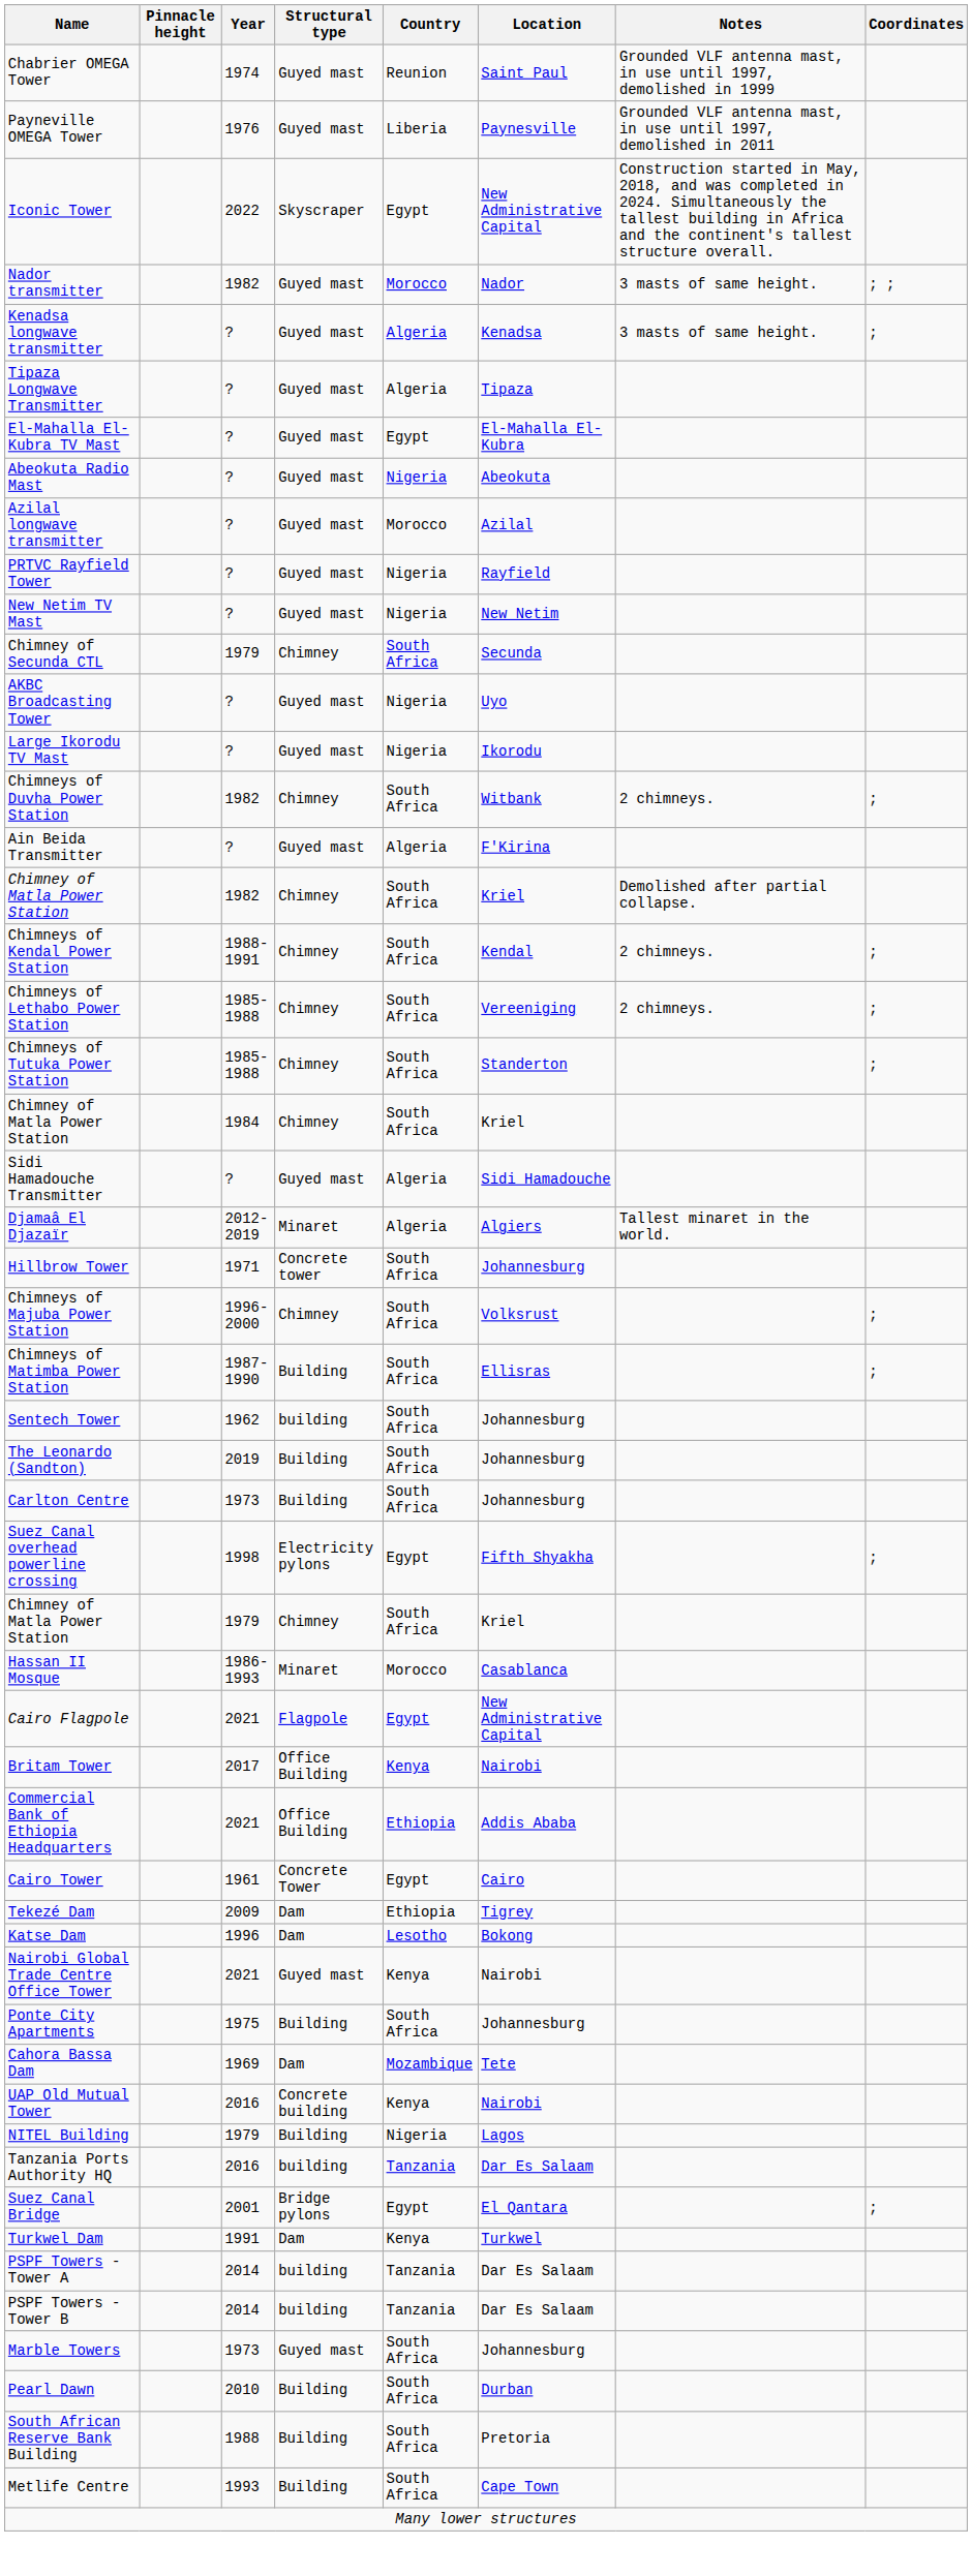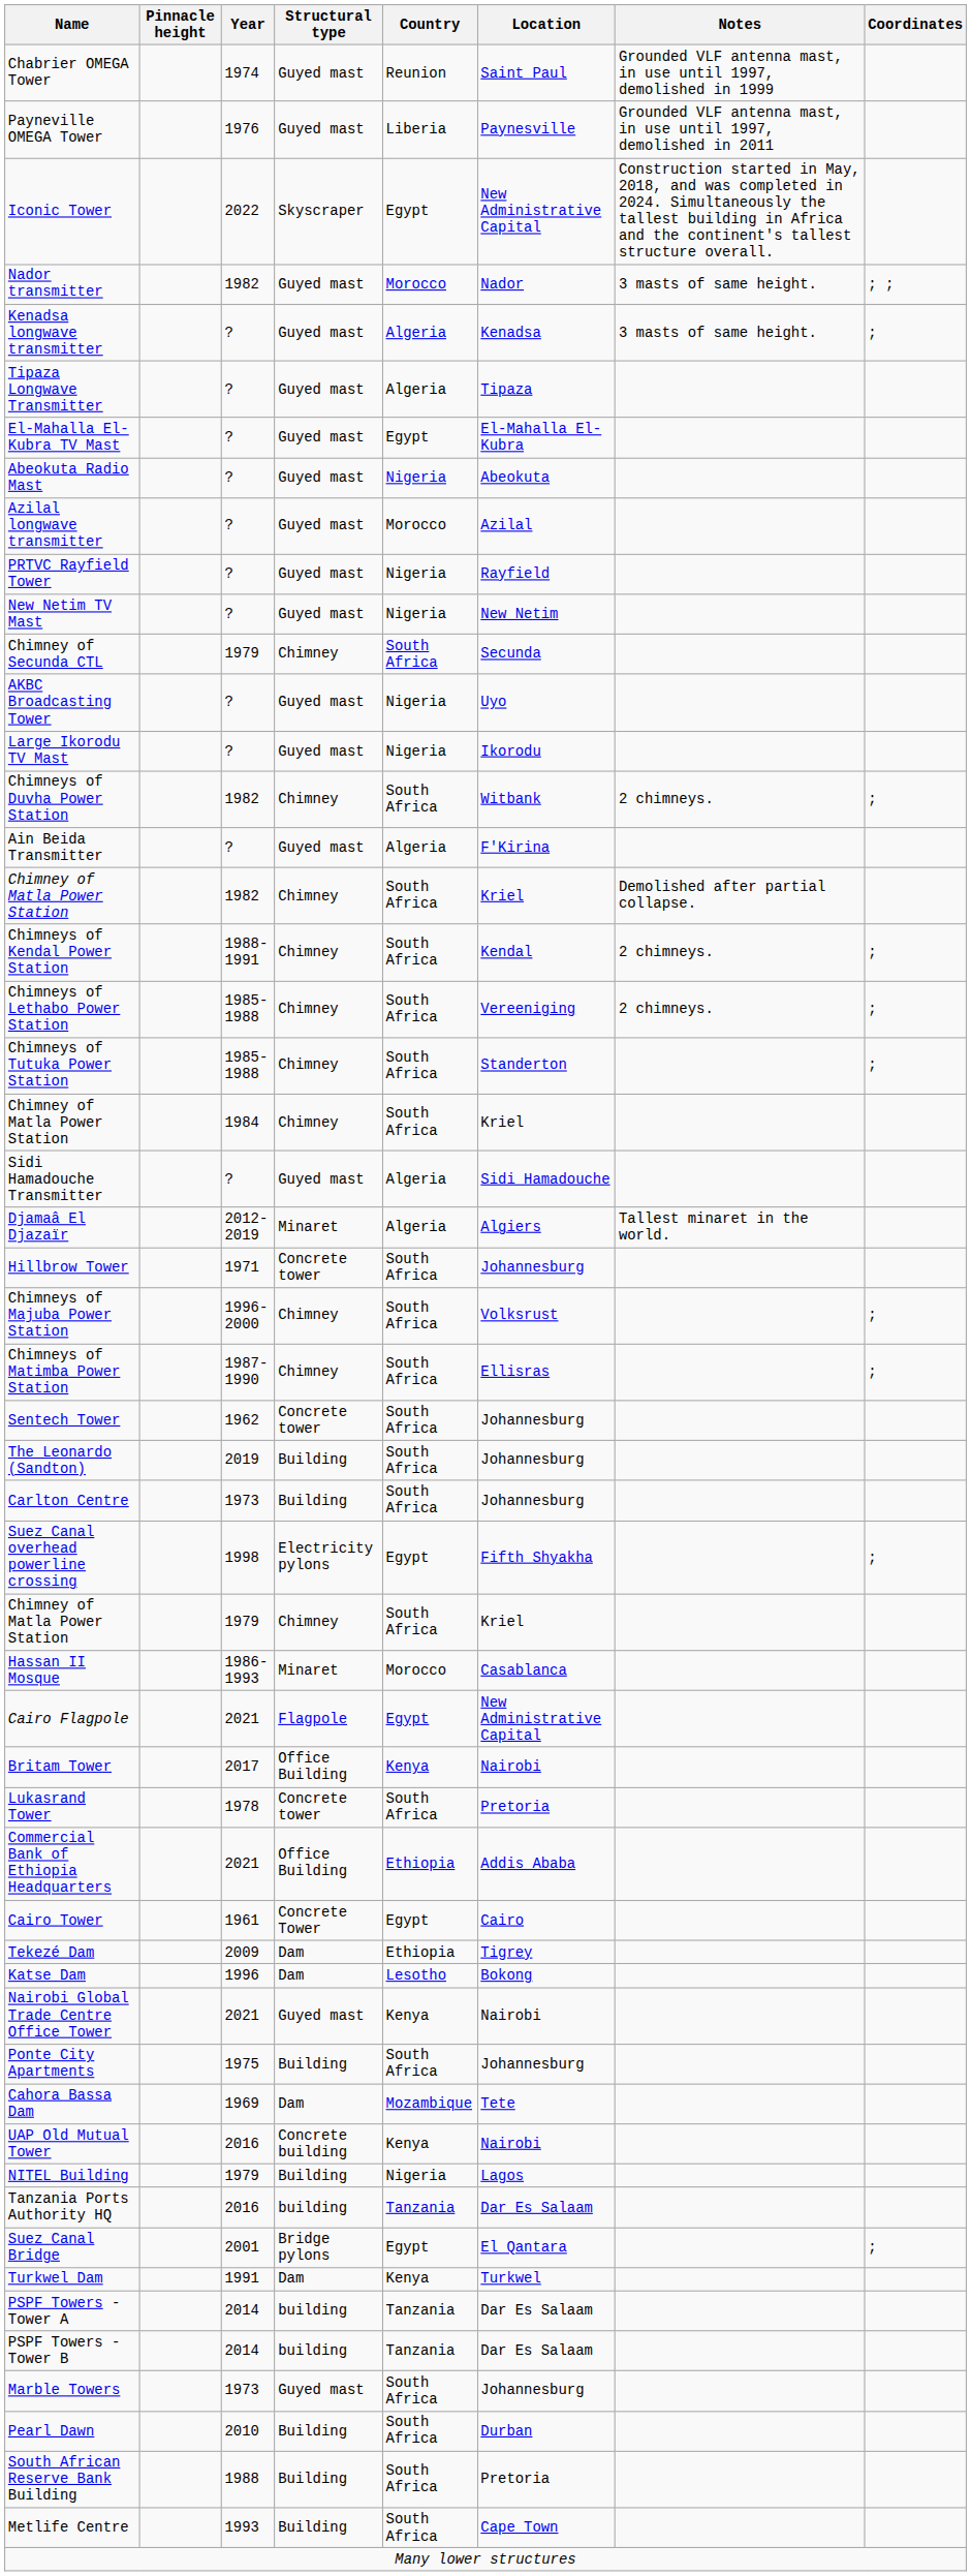Chimneys of Matimba Power Station | Structural type: Building -> Chimney
Sentech Tower | Structural type: building -> Concrete tower
+ row: Lukasrand Tower | 1978 | Concrete tower | South Africa | Pretoria
